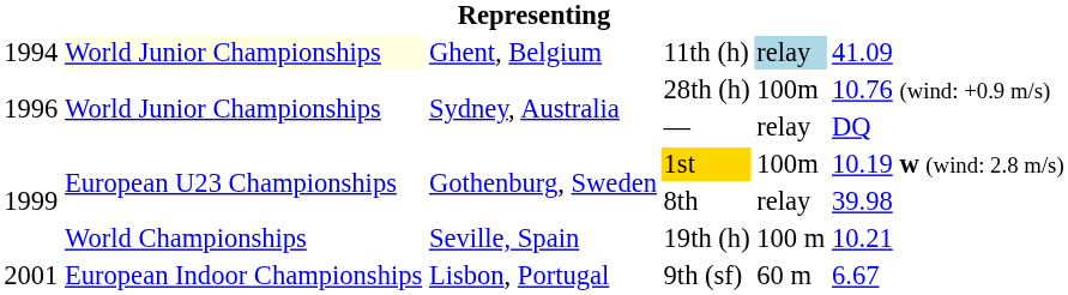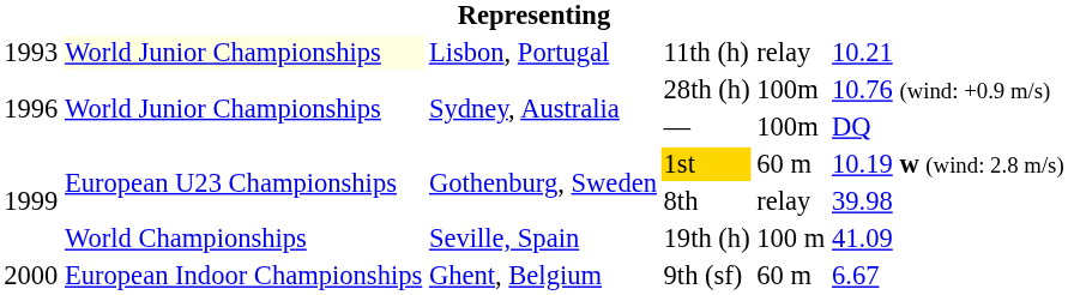11th (h) | column 1: 1994 -> 1993
11th (h) | column 3: Ghent, Belgium -> Lisbon, Portugal
11th (h) | column 5: lightblue background -> no background
11th (h) | column 6: 41.09 -> 10.21
— | column 5: relay -> 100m
1st | column 5: 100m -> 60 m
19th (h) | column 6: 10.21 -> 41.09
9th (sf) | column 1: 2001 -> 2000
9th (sf) | column 3: Lisbon, Portugal -> Ghent, Belgium
